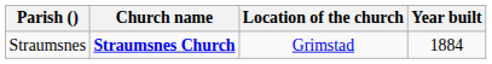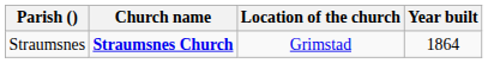Straumsnes | Year built: 1884 -> 1864
